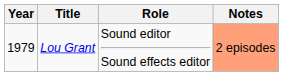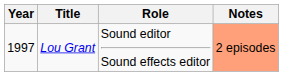Lou Grant | Year: 1979 -> 1997
